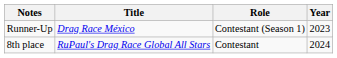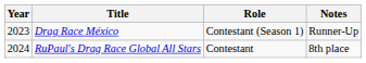columns swapped: Year <-> Notes
